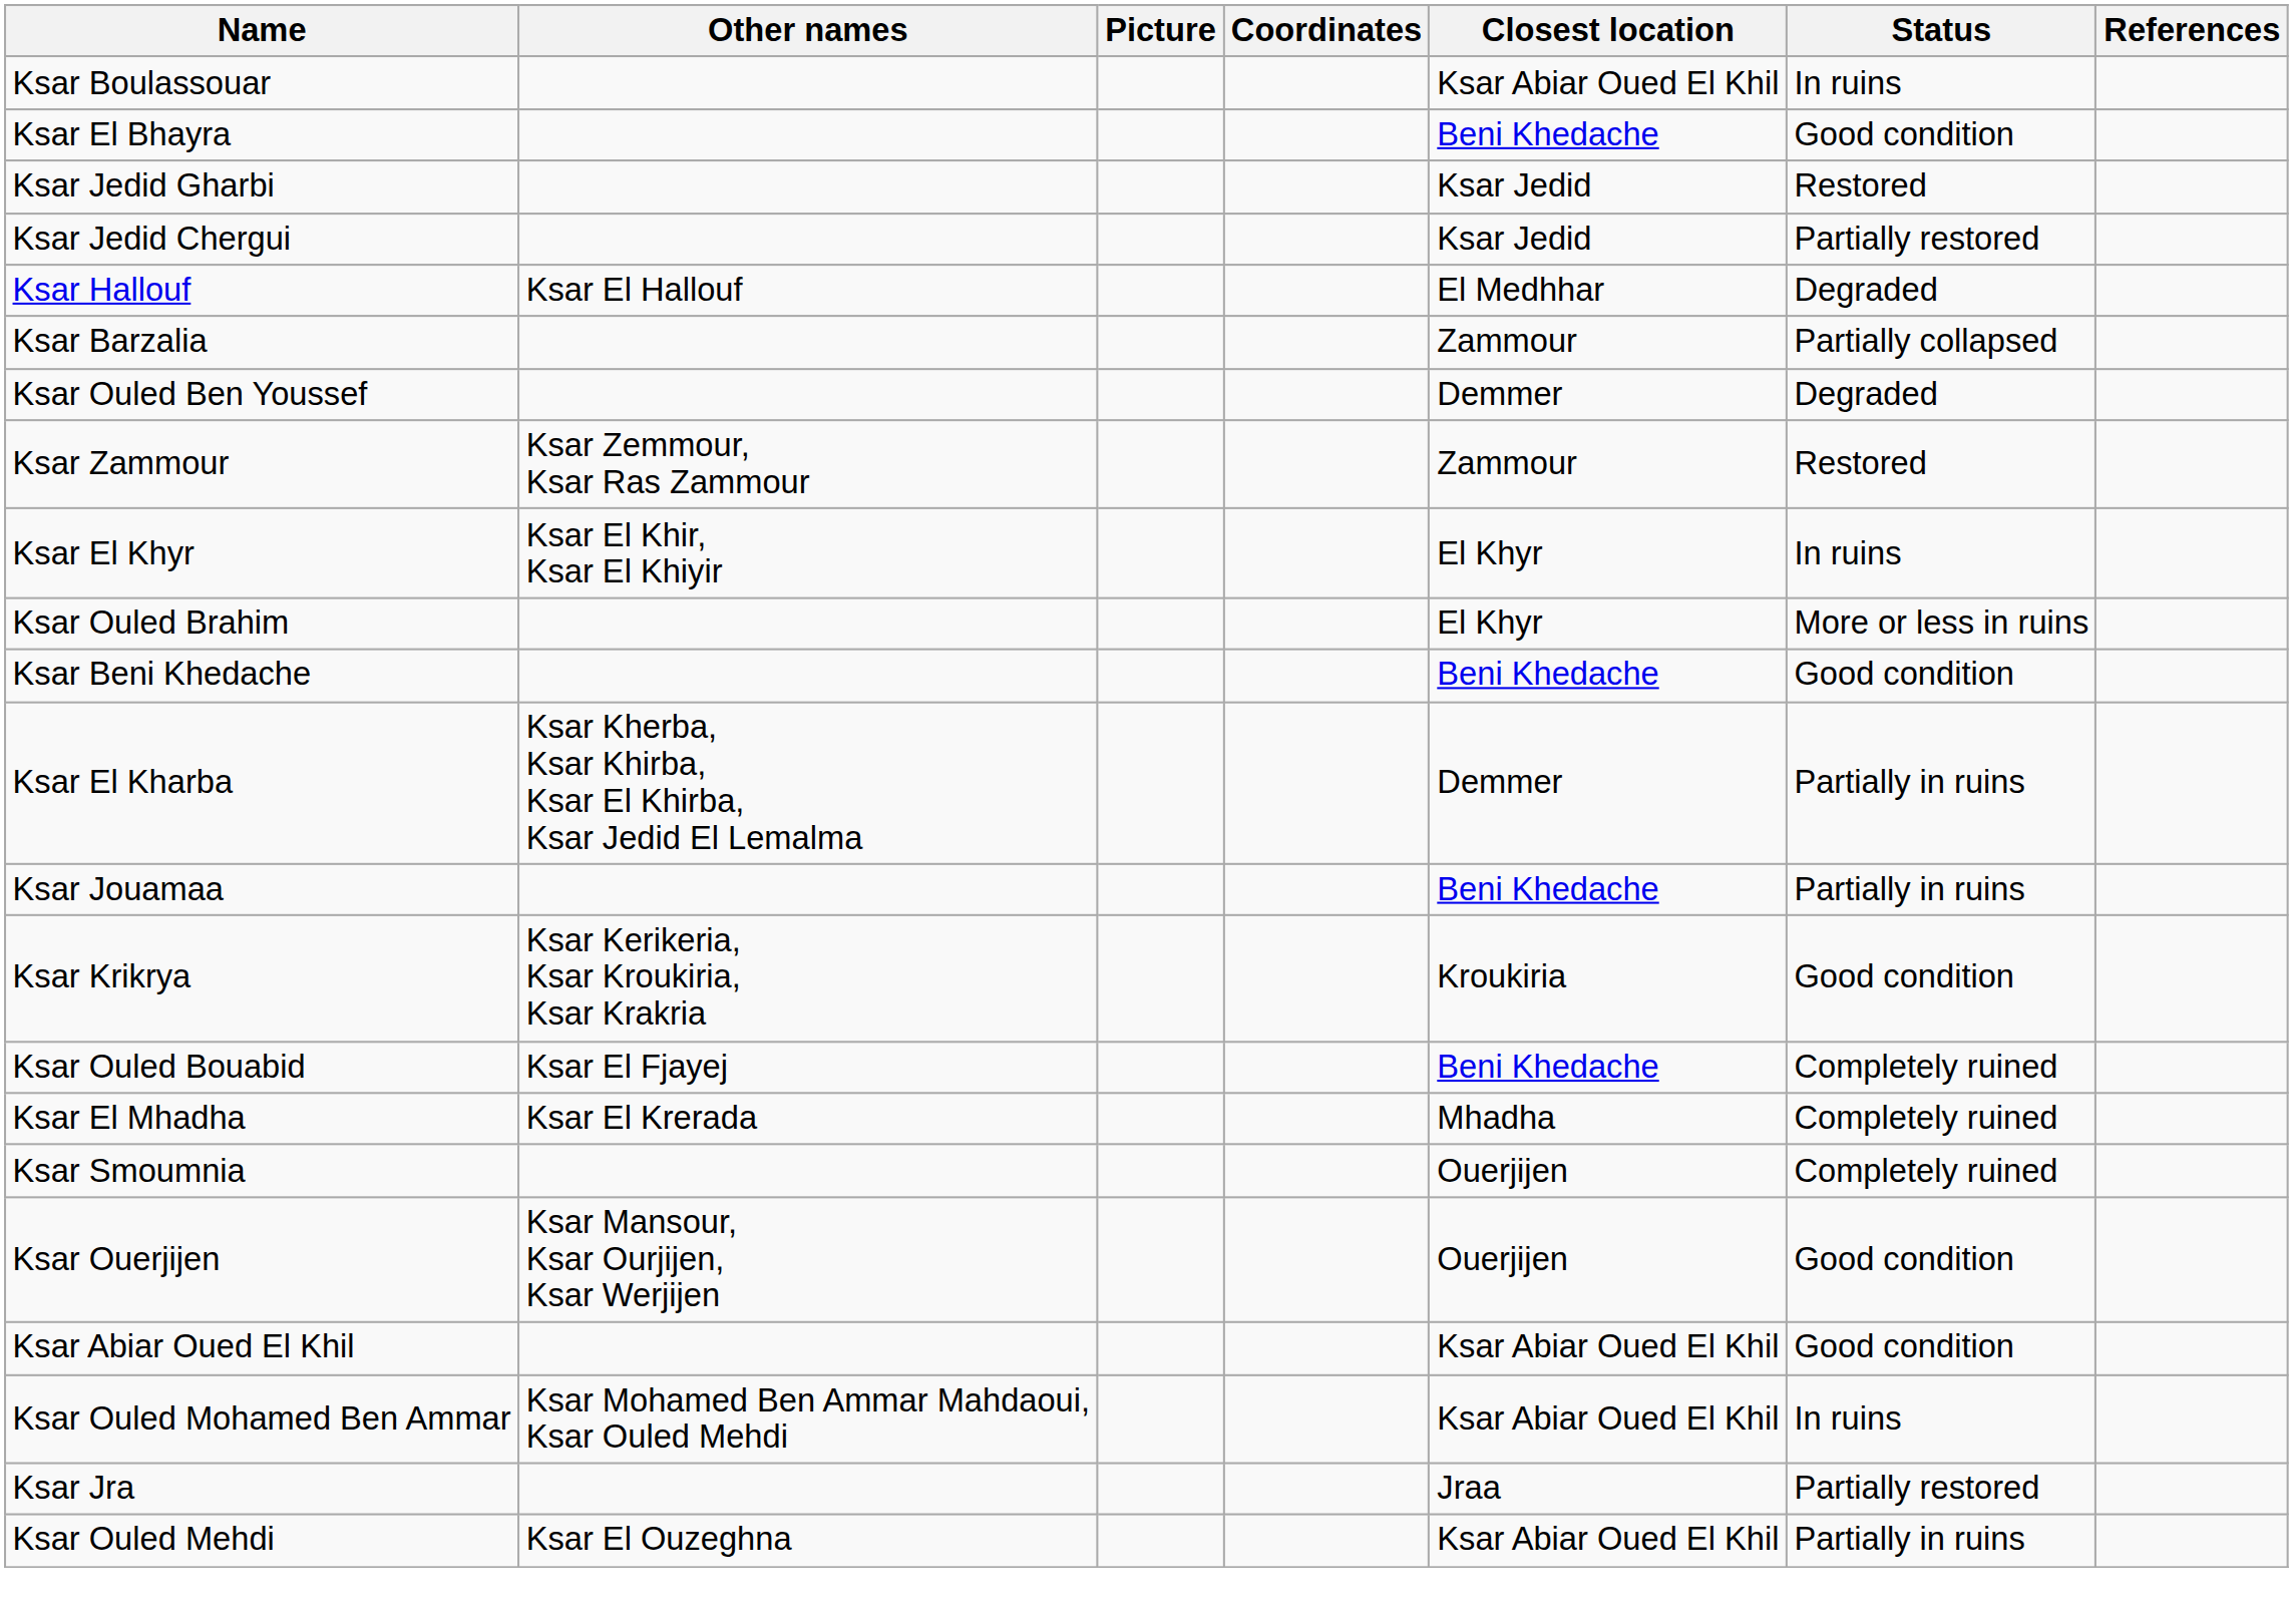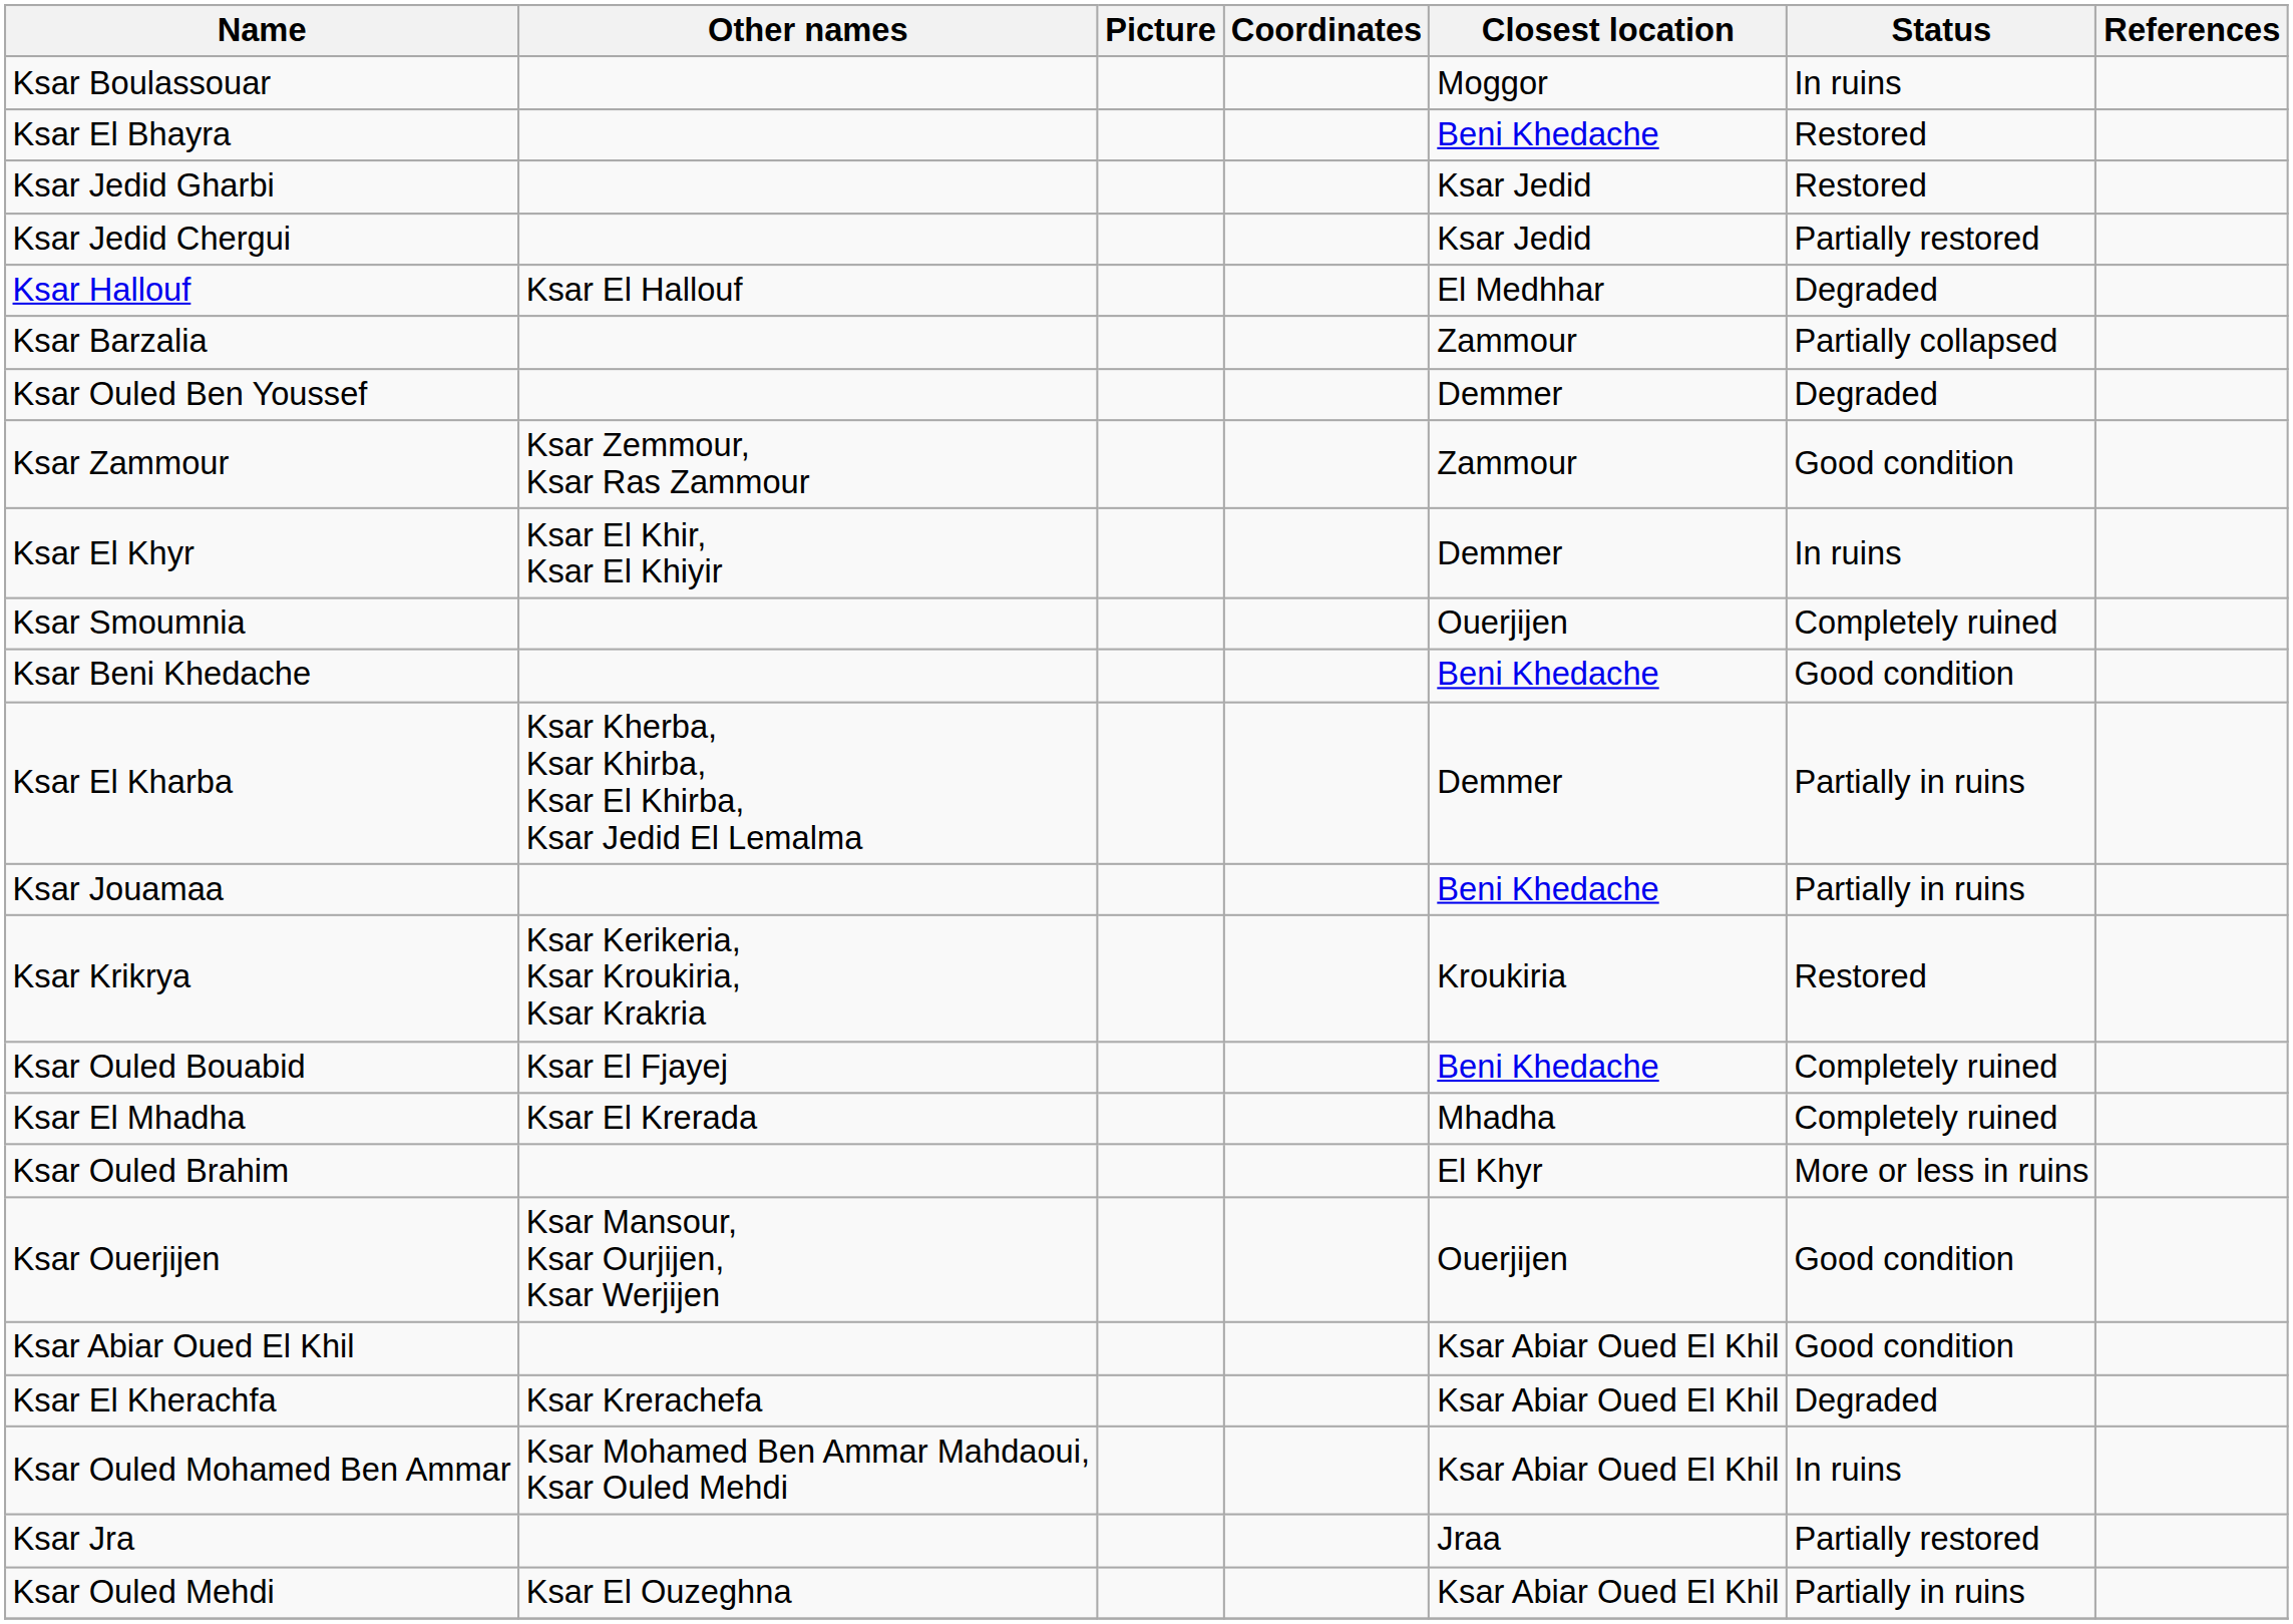Ksar Boulassouar | Closest location: Ksar Abiar Oued El Khil -> Moggor
Ksar El Bhayra | Status: Good condition -> Restored
Ksar Zammour | Status: Restored -> Good condition
Ksar El Khyr | Closest location: El Khyr -> Demmer
rows swapped: Ksar Ouled Brahim <-> Ksar Smoumnia
Ksar Krikrya | Status: Good condition -> Restored
+ row: Ksar El Kherachfa | Ksar Krerachefa | Ksar Abiar Oued El Khil | Degraded
